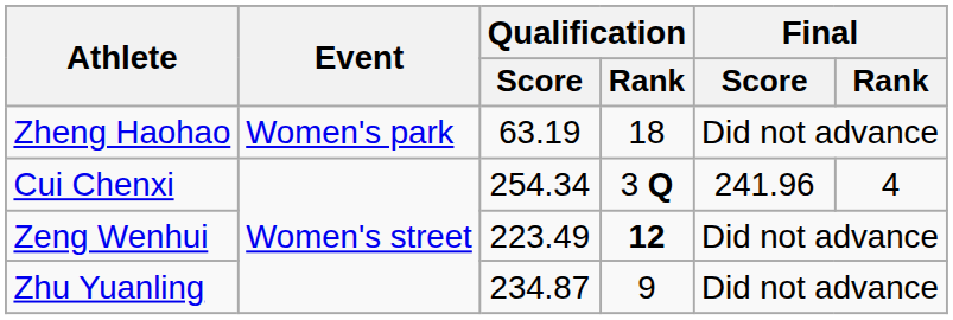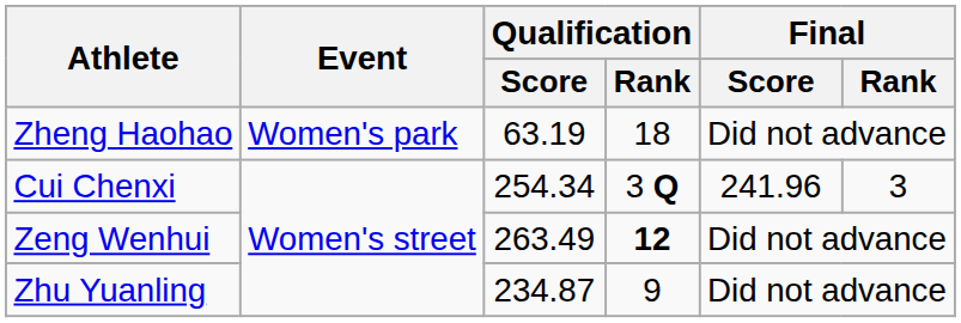Cui Chenxi | Final / Rank: 4 -> 3
Zeng Wenhui | Qualification / Score: 223.49 -> 263.49
